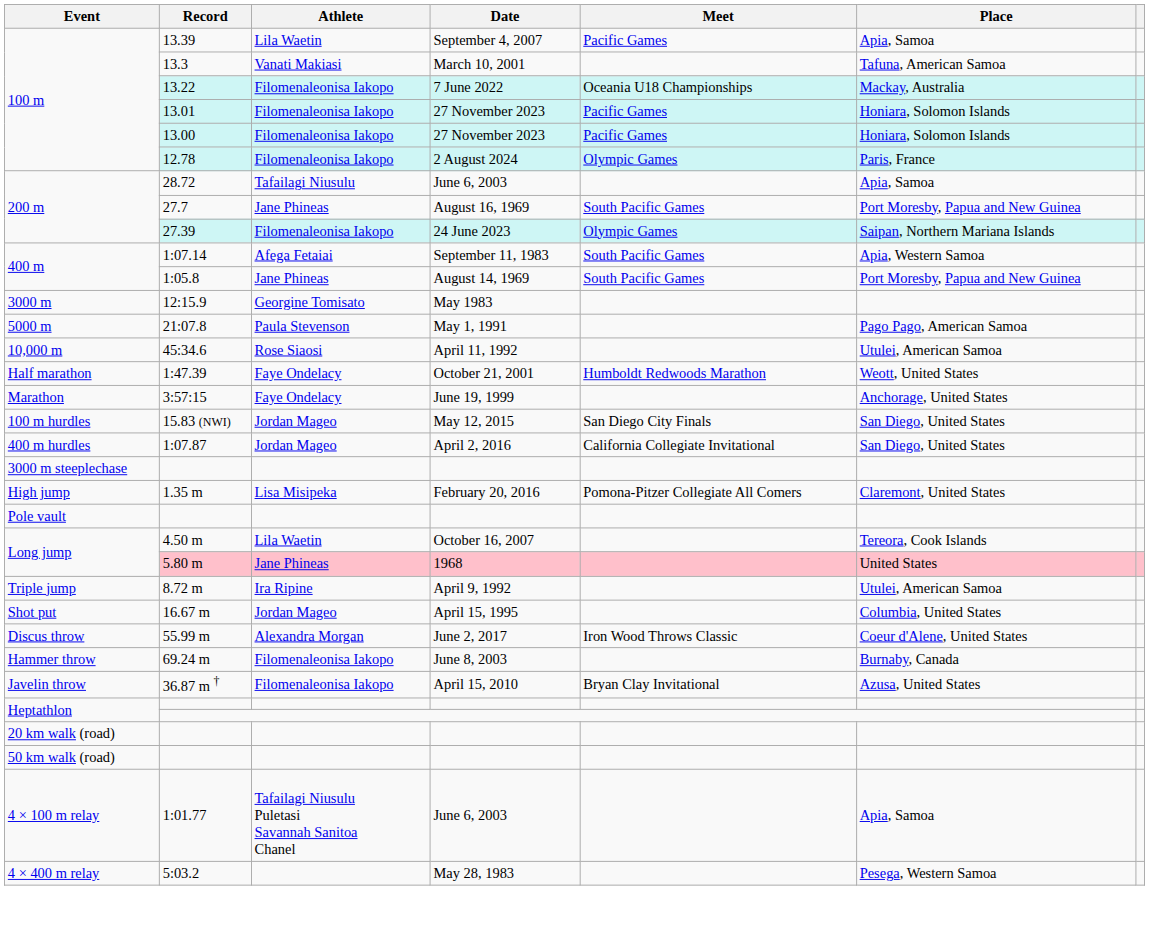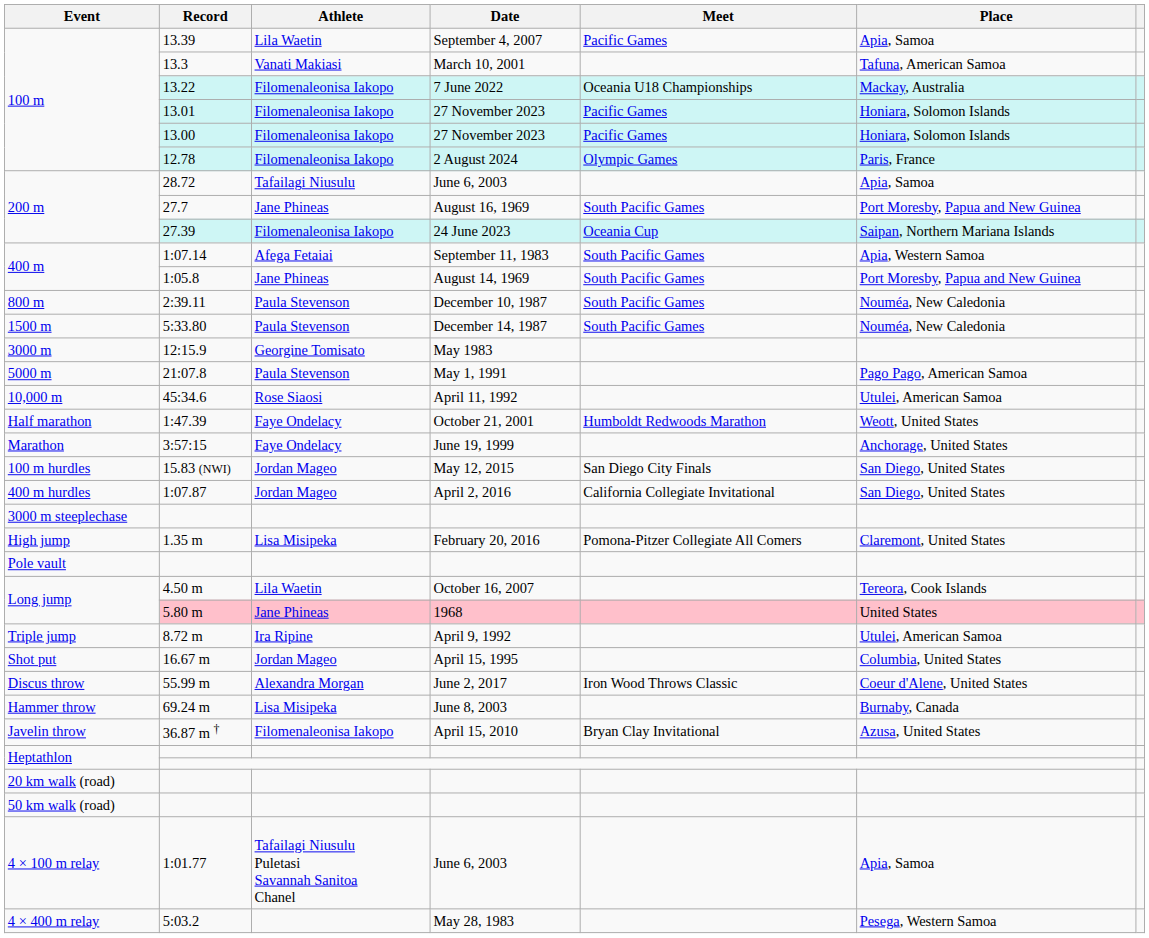27.39 | Meet: Olympic Games -> Oceania Cup
+ row: 800 m | 2:39.11 | Paula Stevenson | December 10, 1987 | South Pacific Games | Nouméa, New Caledonia
+ row: 1500 m | 5:33.80 | Paula Stevenson | December 14, 1987 | South Pacific Games | Nouméa, New Caledonia
69.24 m | Athlete: Filomenaleonisa Iakopo -> Lisa Misipeka
